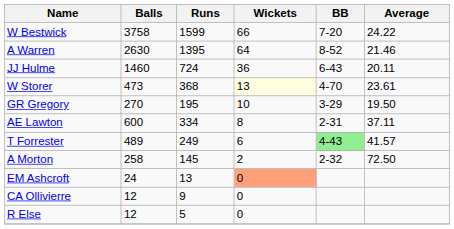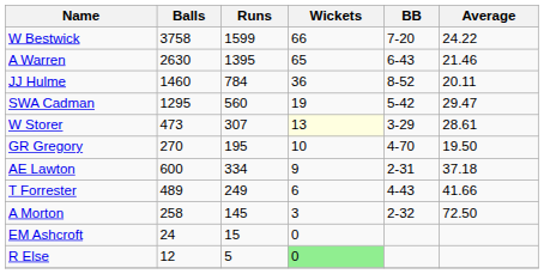A Warren | Wickets: 64 -> 65
A Warren | BB: 8-52 -> 6-43
JJ Hulme | Runs: 724 -> 784
JJ Hulme | BB: 6-43 -> 8-52
+ row: SWA Cadman | 1295 | 560 | 19 | 5-42 | 29.47
W Storer | Runs: 368 -> 307
W Storer | BB: 4-70 -> 3-29
W Storer | Average: 23.61 -> 28.61
GR Gregory | BB: 3-29 -> 4-70
AE Lawton | Wickets: 8 -> 9
AE Lawton | Average: 37.11 -> 37.18
T Forrester | BB: lightgreen background -> no background
T Forrester | Average: 41.57 -> 41.66
A Morton | Wickets: 2 -> 3
EM Ashcroft | Runs: 13 -> 15
EM Ashcroft | Wickets: lightsalmon background -> no background
- row: CA Ollivierre | 12 | 9 | 0
R Else | Wickets: no background -> lightgreen background
